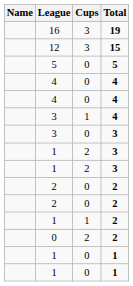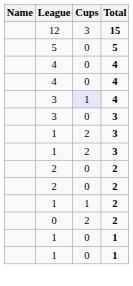- row: 16 | 3 | 19
3 / 4 | Cups: no background -> lavender background
